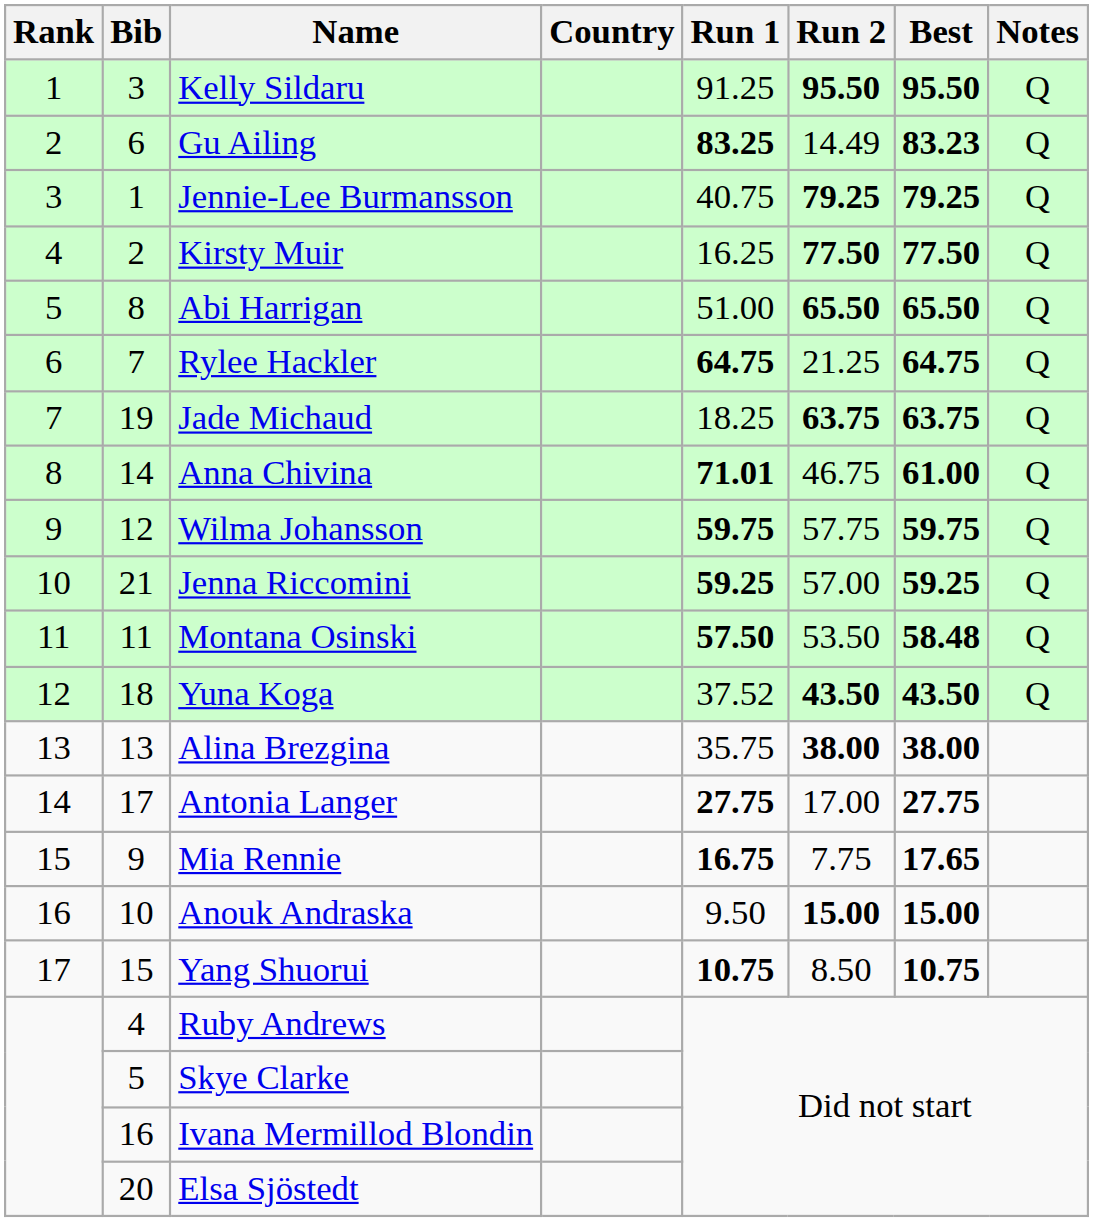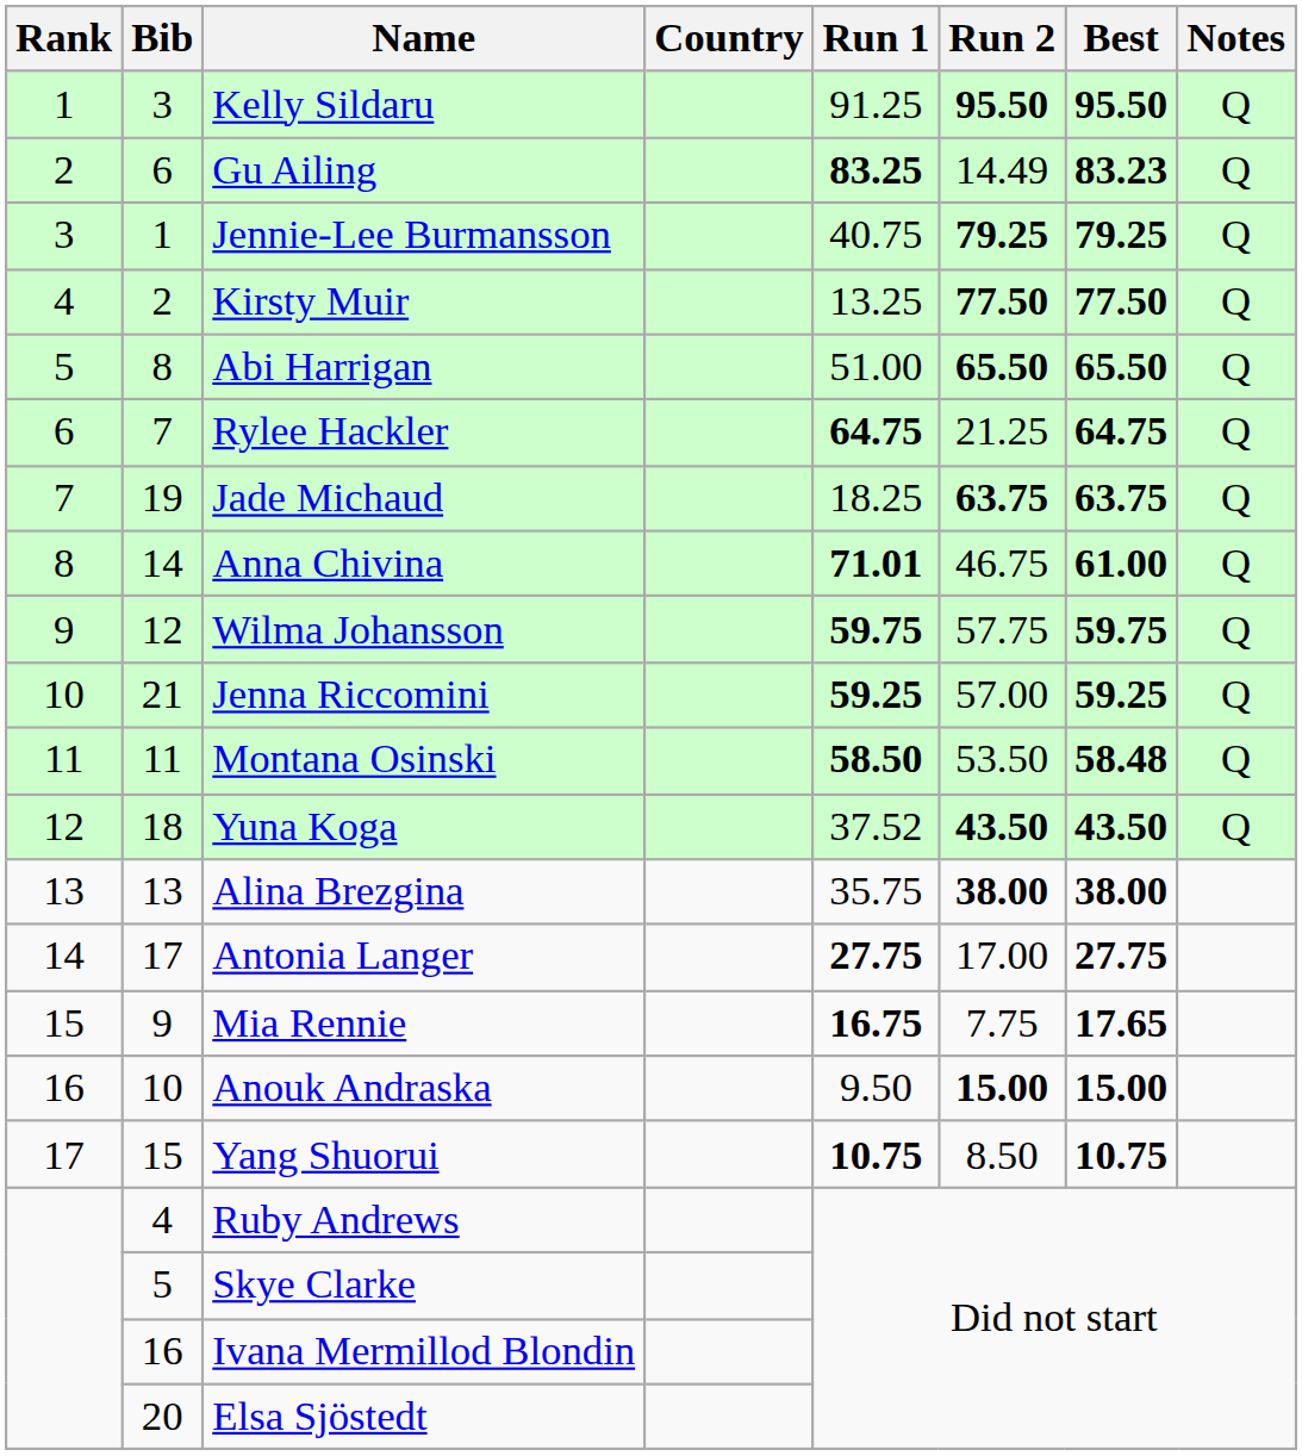Kirsty Muir | Run 1: 16.25 -> 13.25
Montana Osinski | Run 1: 57.50 -> 58.50
